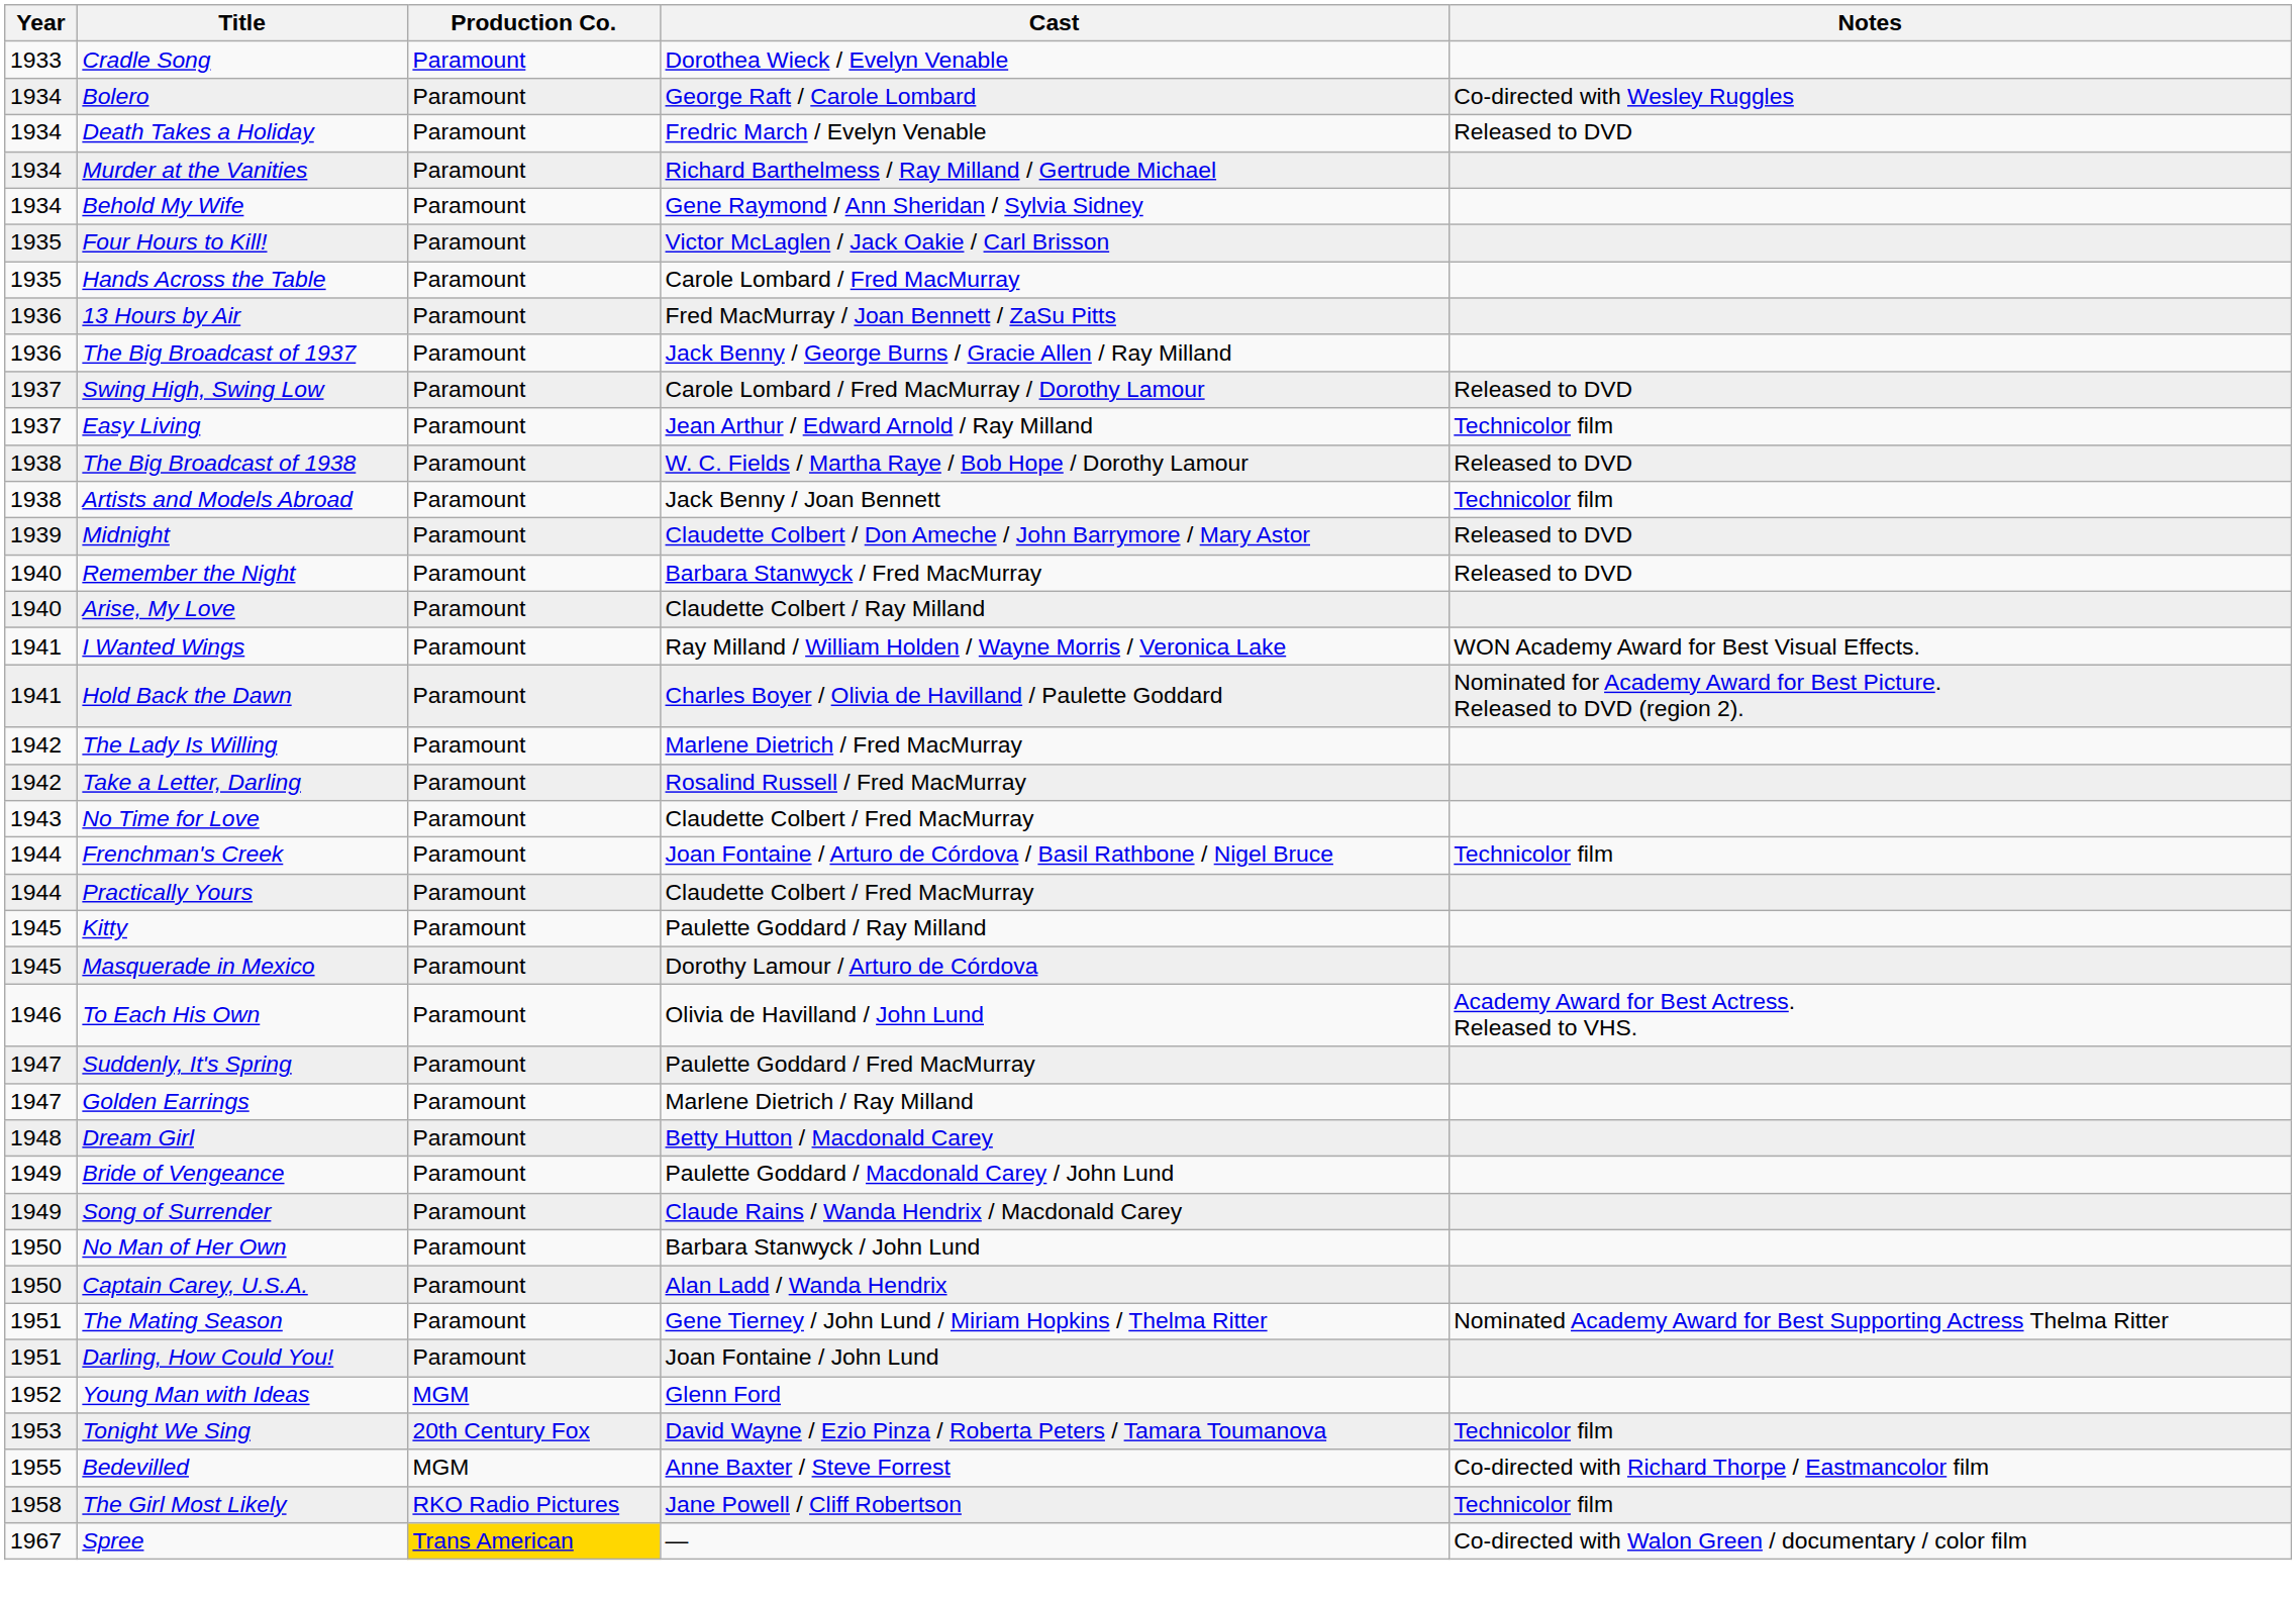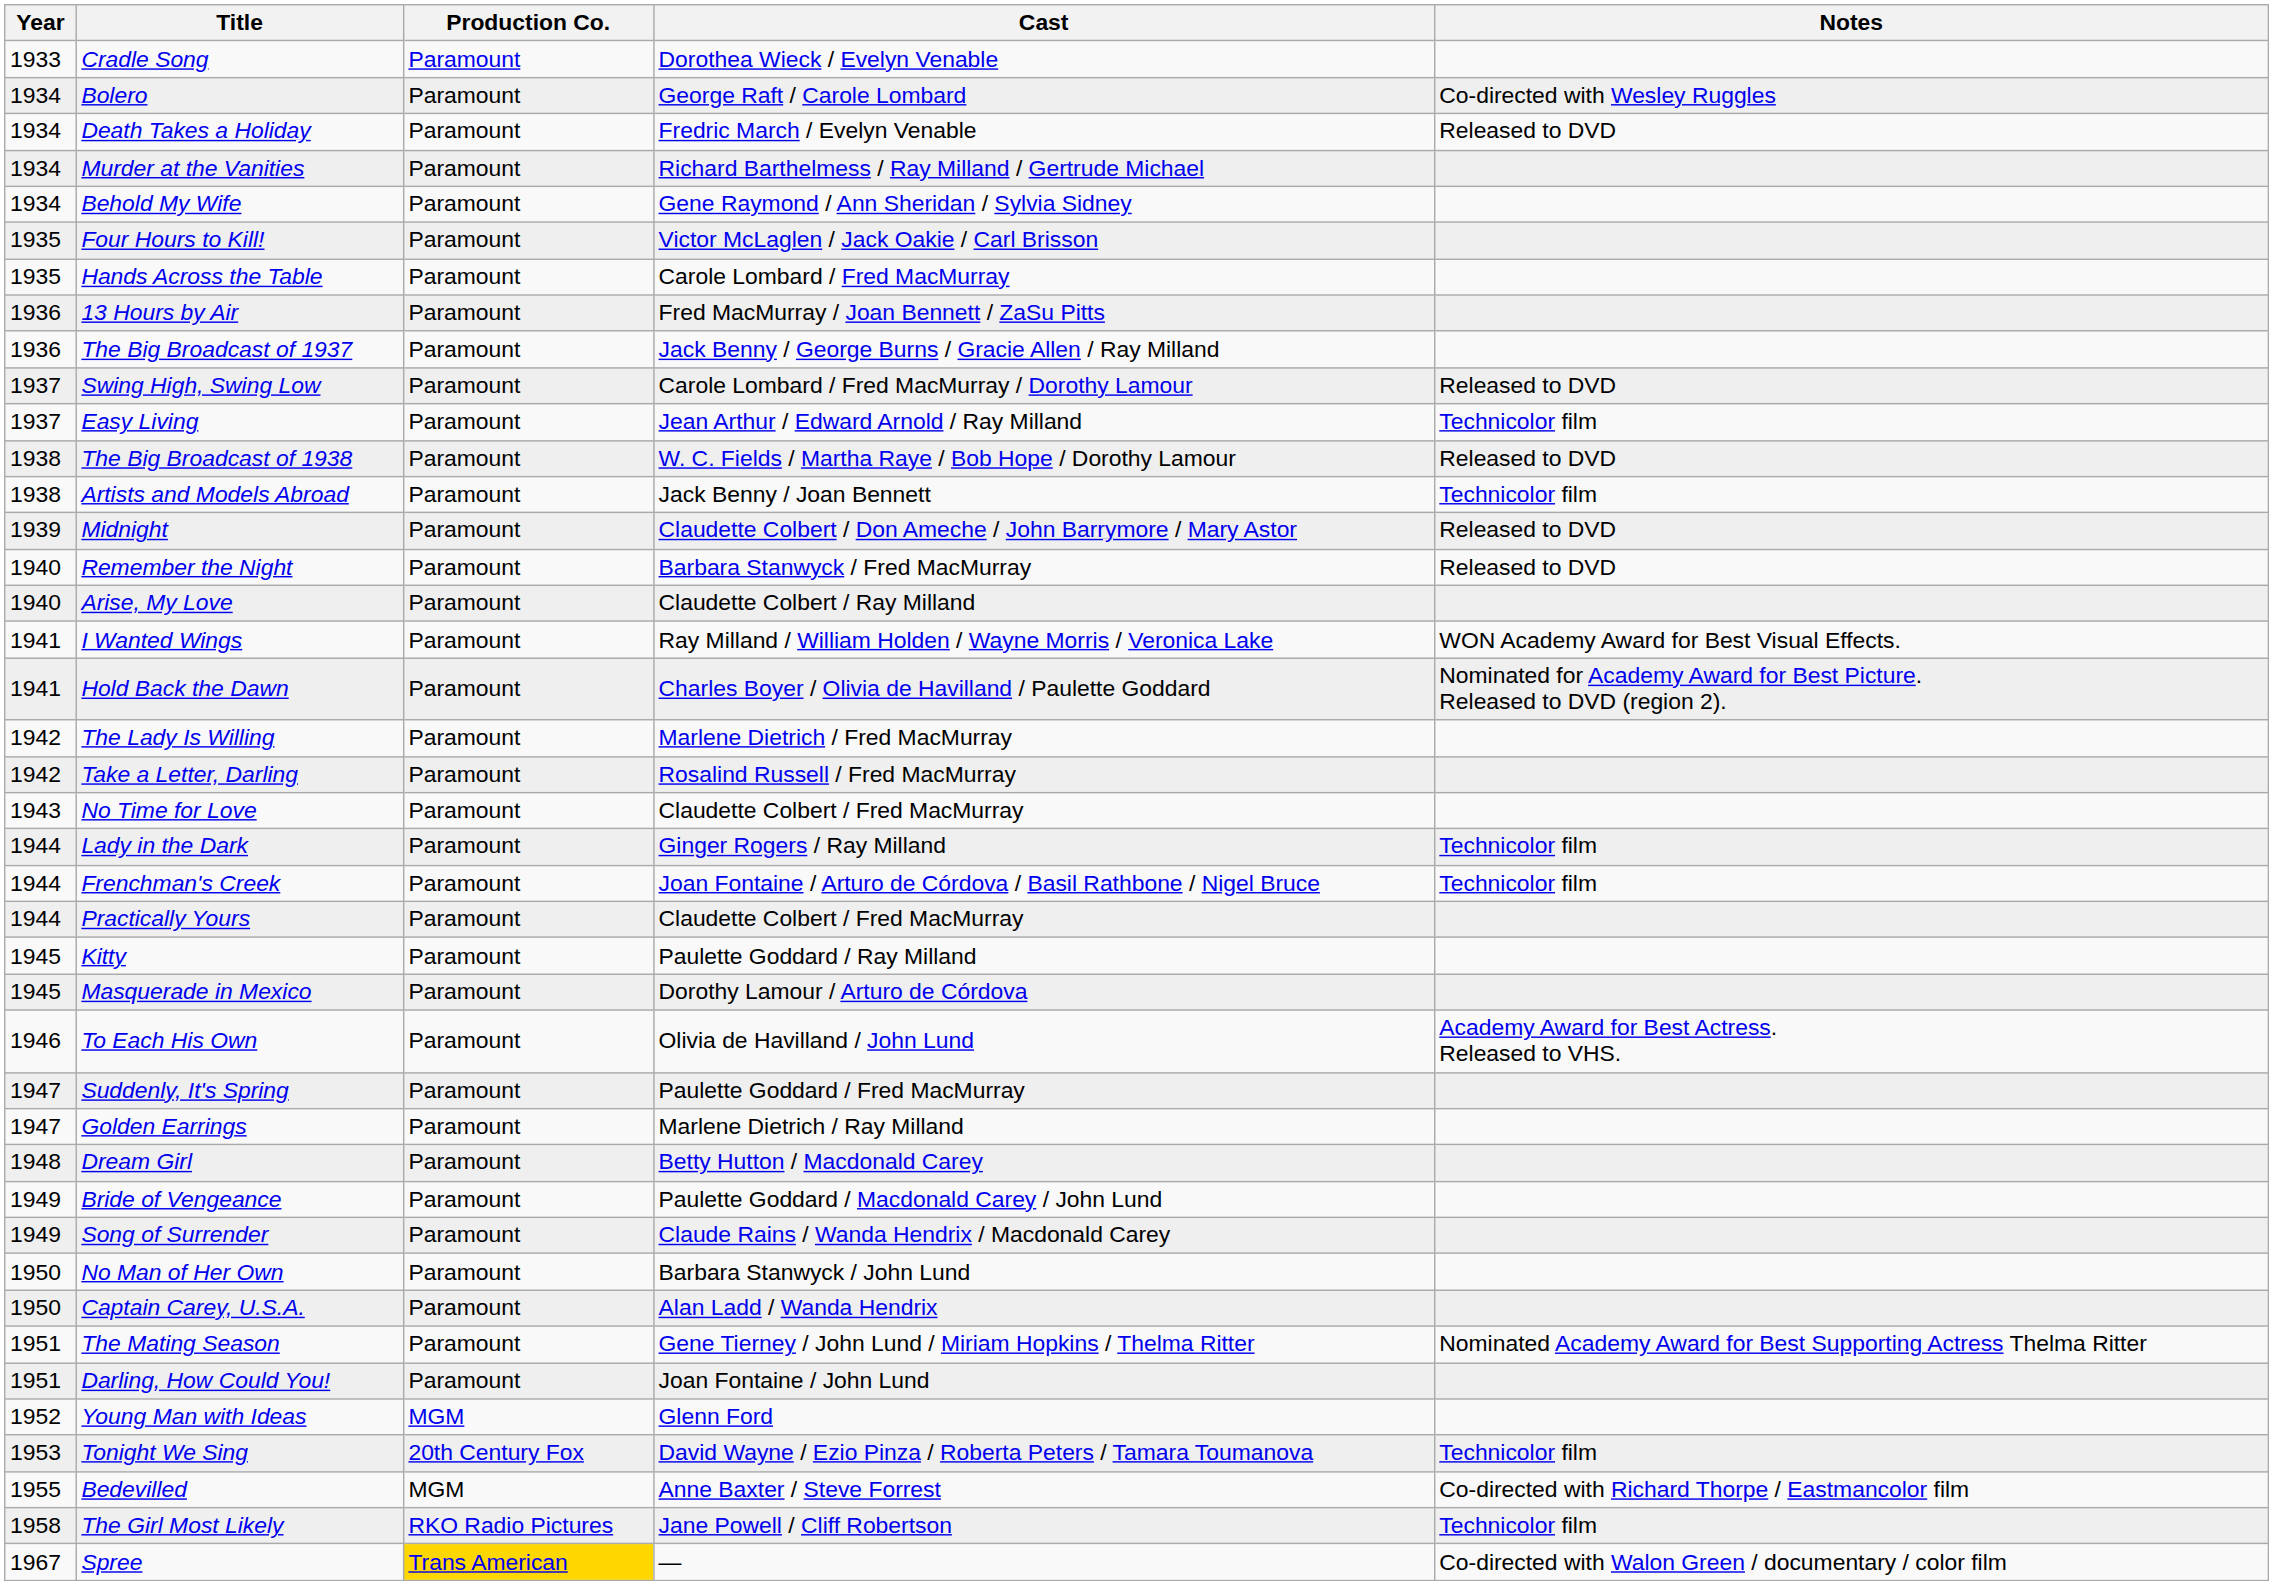+ row: 1944 | Lady in the Dark | Paramount | Ginger Rogers / Ray Milland | Technicolor film
